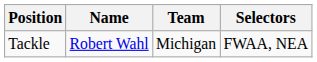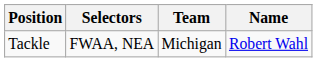columns swapped: Name <-> Selectors
